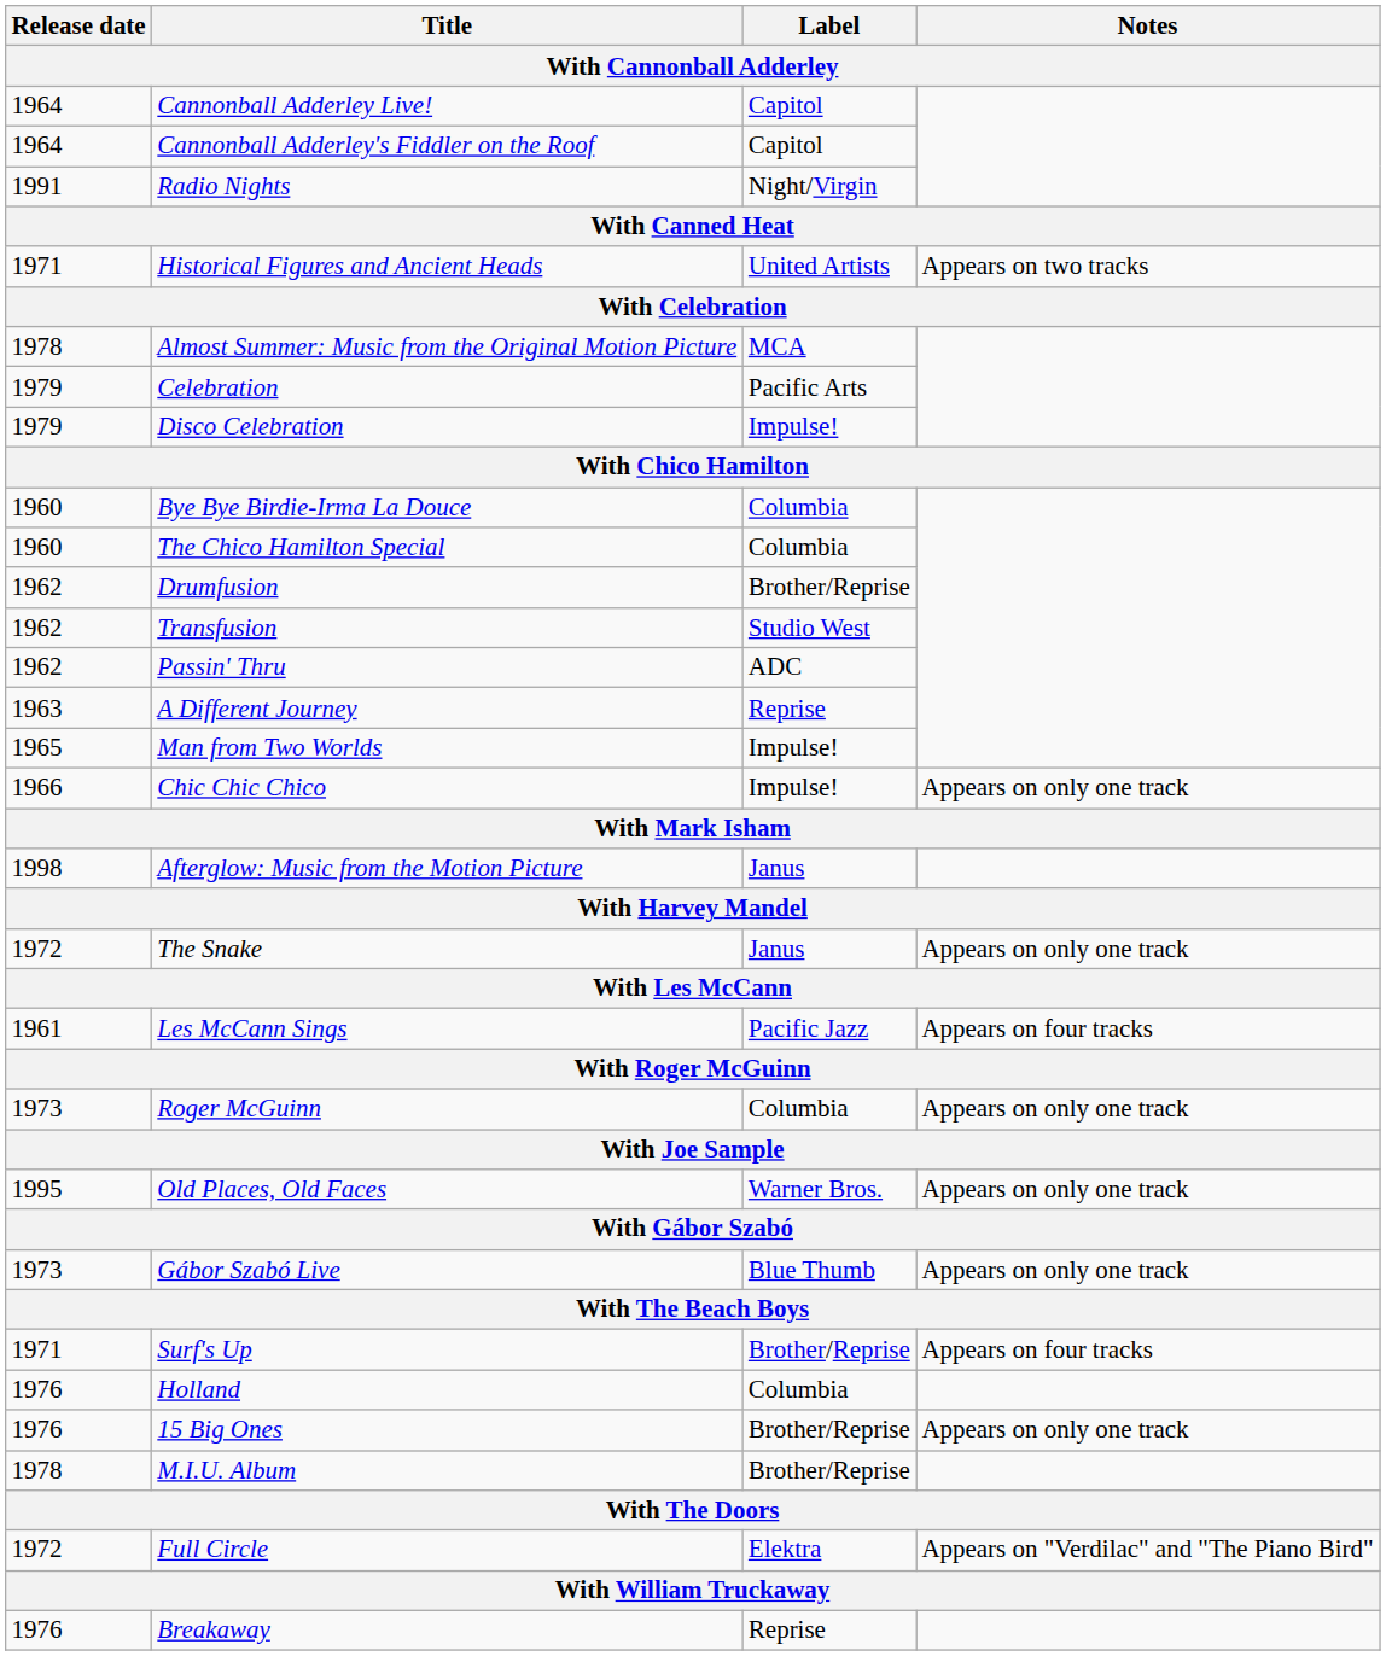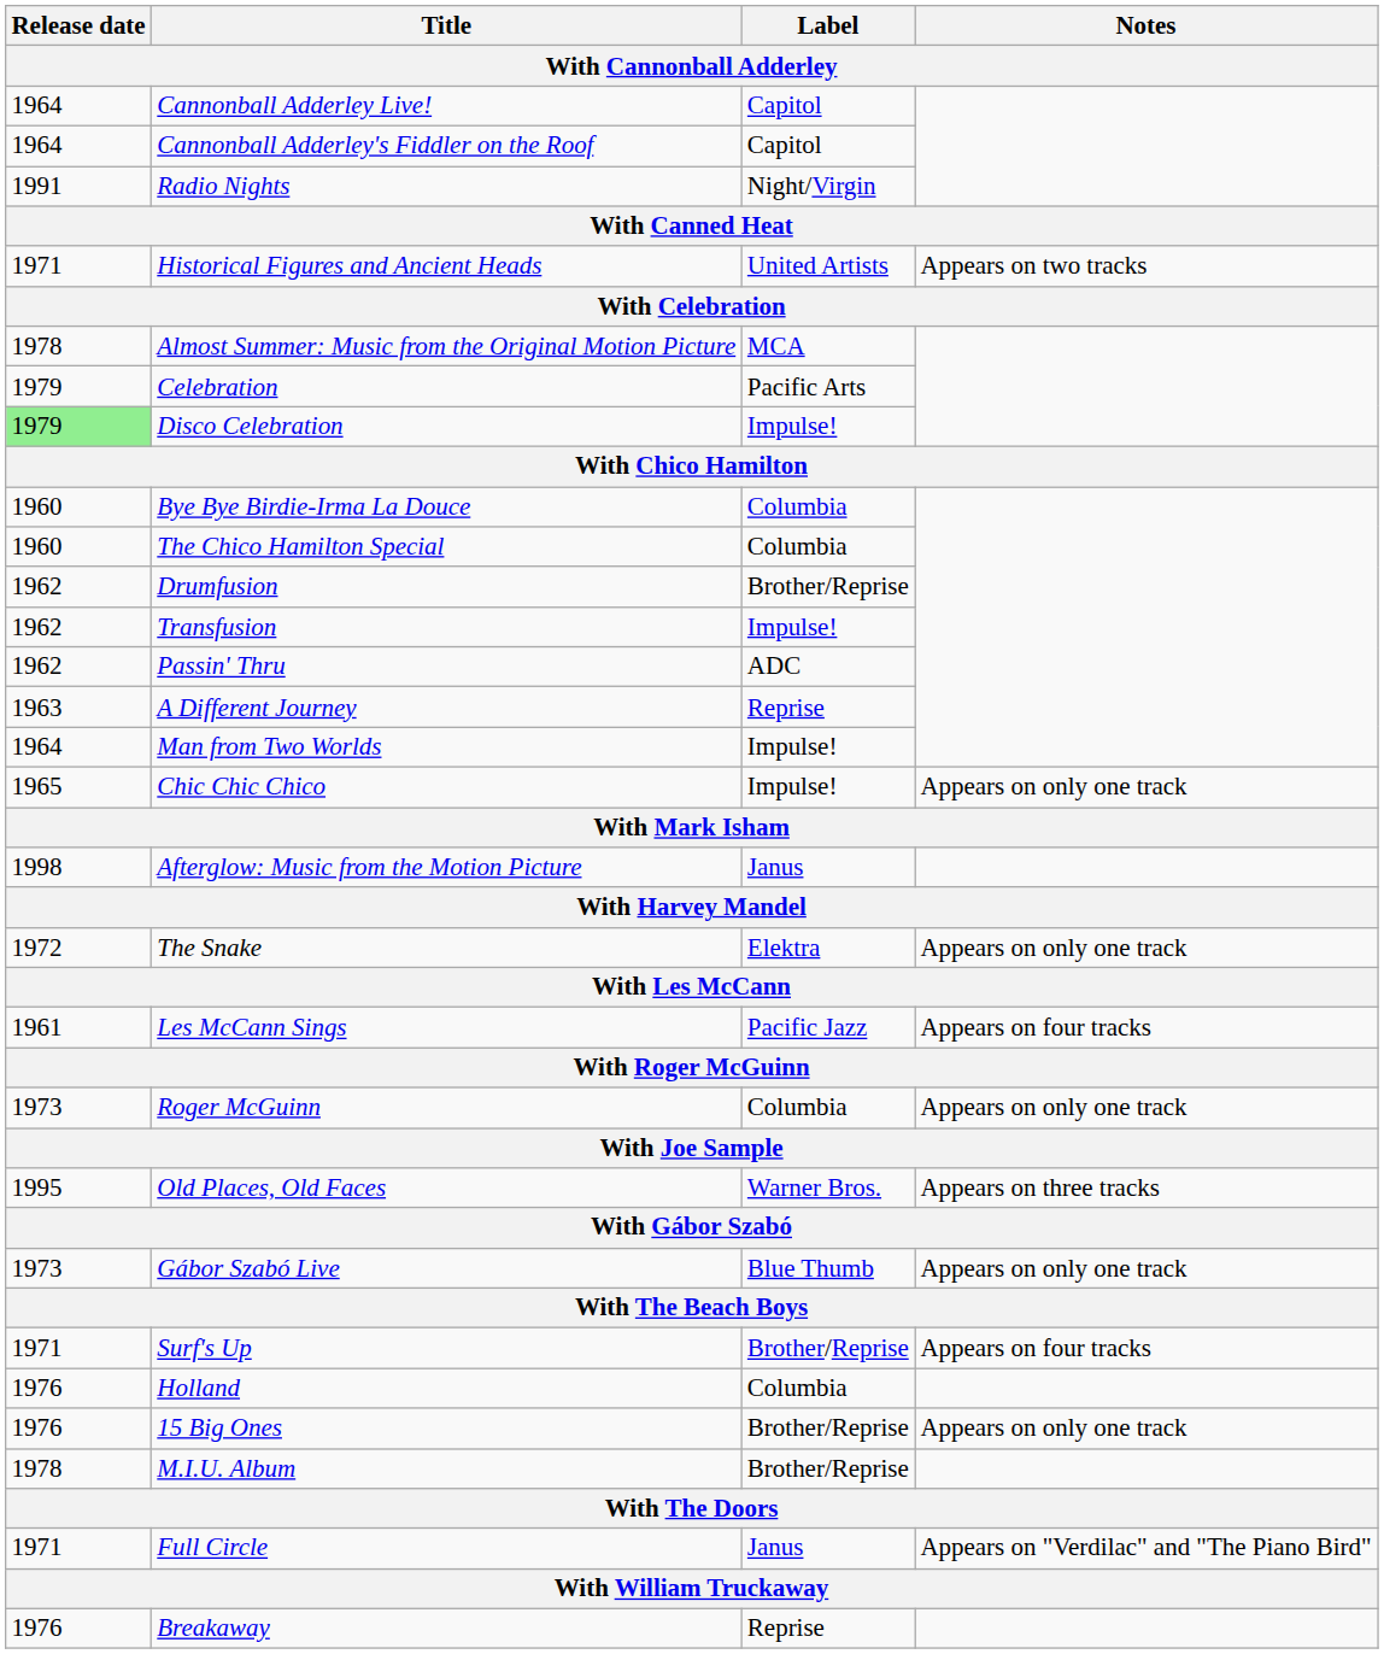Disco Celebration | Release date: no background -> lightgreen background
Transfusion | Label: Studio West -> Impulse!
Man from Two Worlds | Release date: 1965 -> 1964
Chic Chic Chico | Release date: 1966 -> 1965
The Snake | Label: Janus -> Elektra
Old Places, Old Faces | Notes: Appears on only one track -> Appears on three tracks
Full Circle | Release date: 1972 -> 1971
Full Circle | Label: Elektra -> Janus
